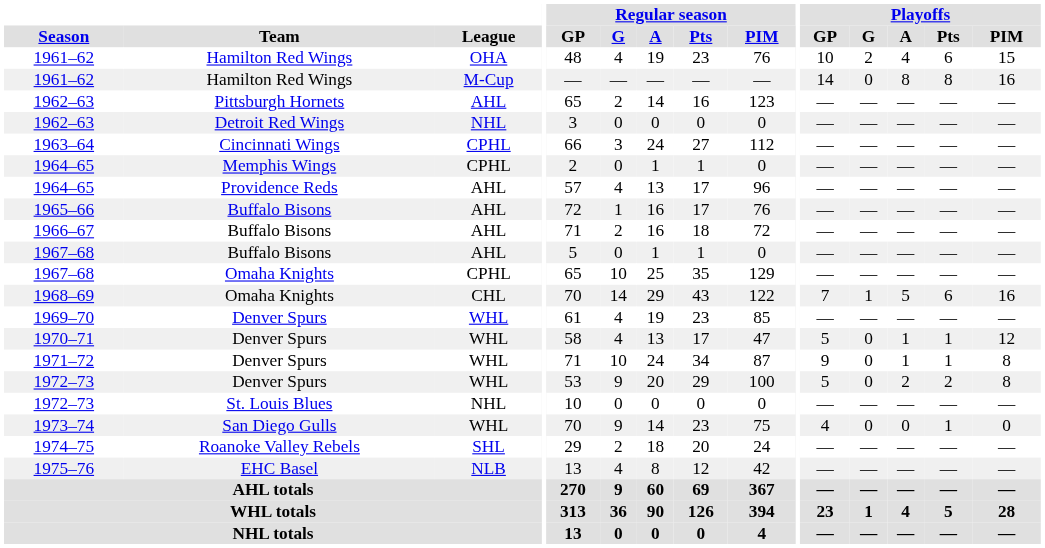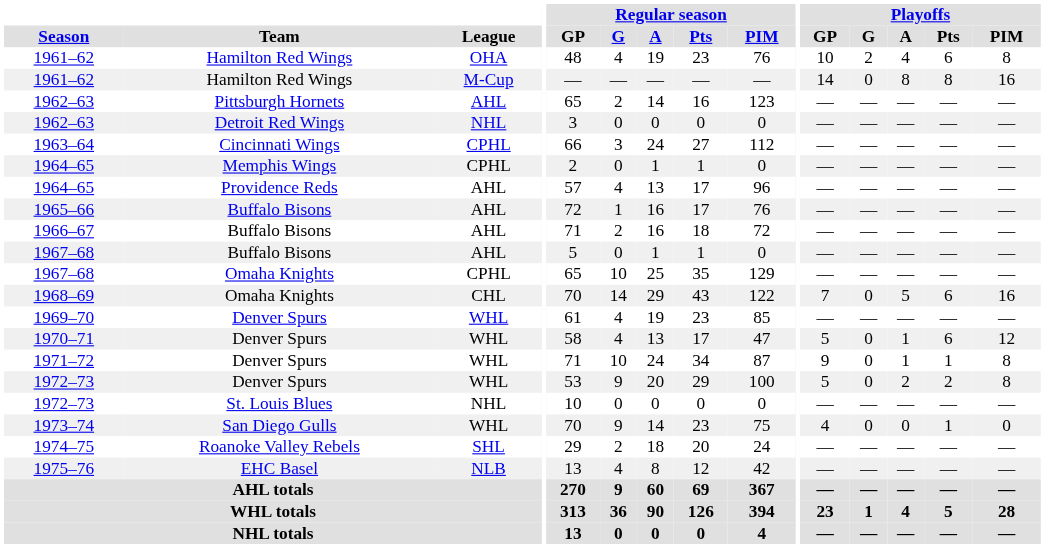1961–62 / OHA | Playoffs / PIM: 15 -> 8
1968–69 | Playoffs / G: 1 -> 0
1970–71 | Playoffs / Pts: 1 -> 6
